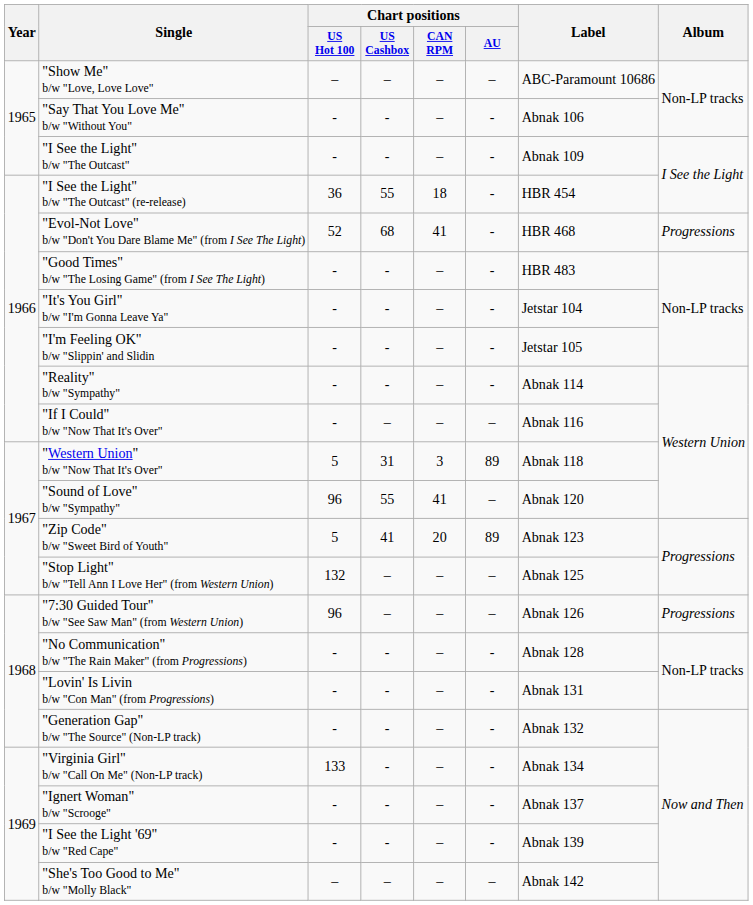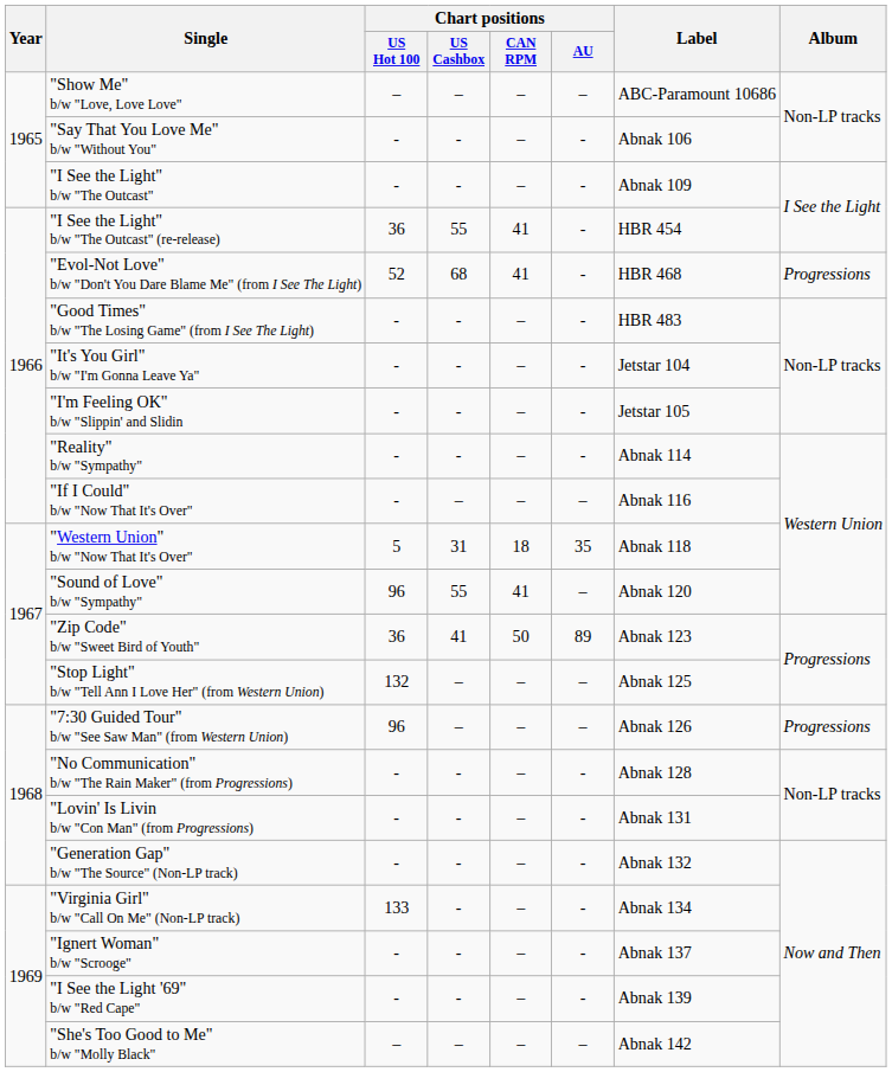"I See the Light" b/w "The Outcast" (re-release) | Chart positions / CAN RPM: 18 -> 41
"Western Union" b/w "Now That It's Over" | Chart positions / CAN RPM: 3 -> 18
"Western Union" b/w "Now That It's Over" | Chart positions / AU: 89 -> 35
"Zip Code" b/w "Sweet Bird of Youth" | Chart positions / US Hot 100: 5 -> 36
"Zip Code" b/w "Sweet Bird of Youth" | Chart positions / CAN RPM: 20 -> 50
